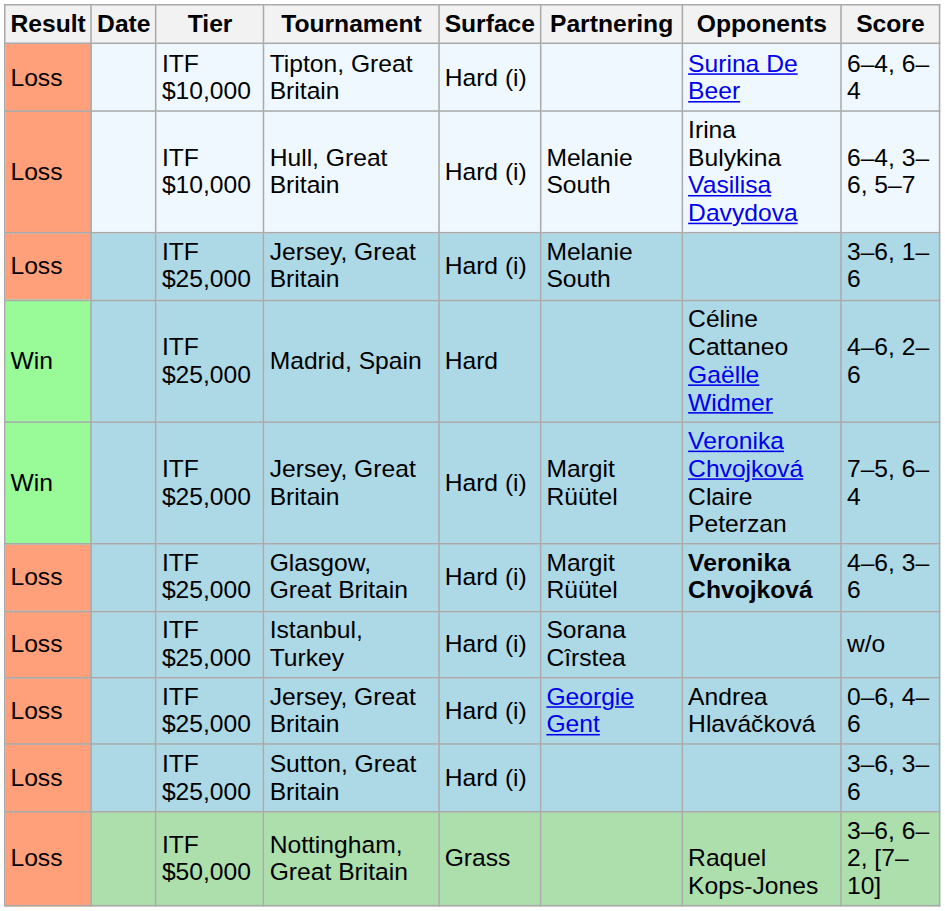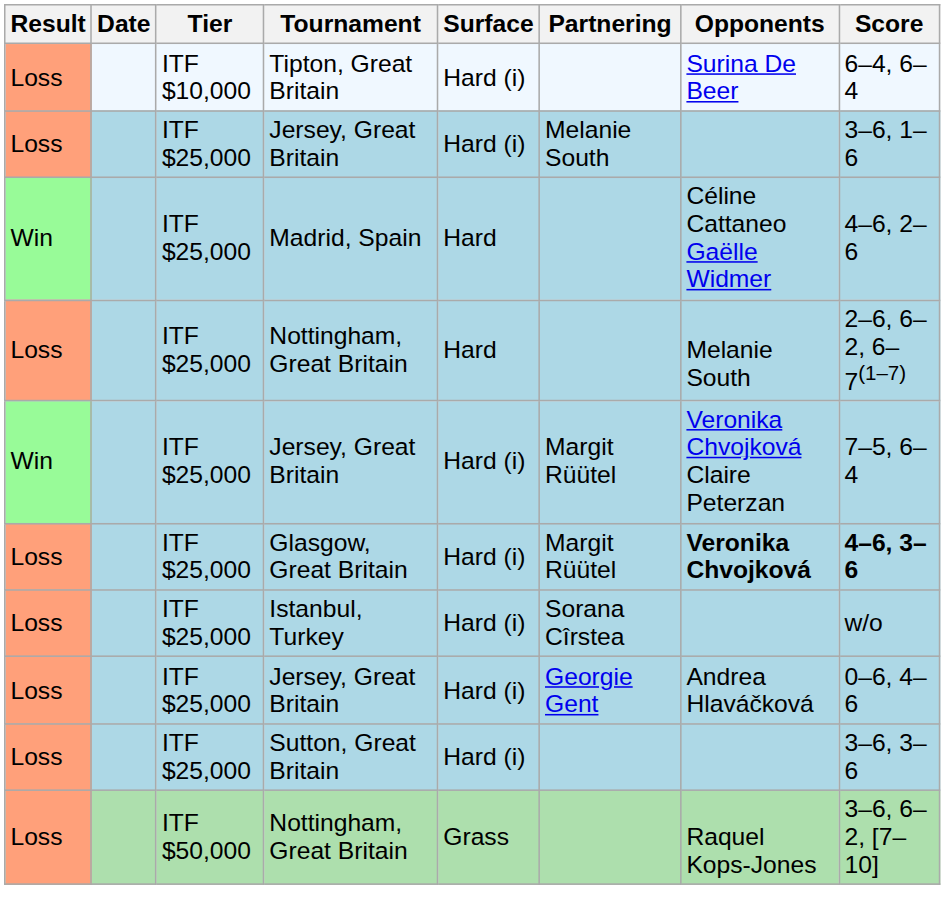- row: Loss | ITF $10,000 | Hull, Great Britain | Hard (i) | Melanie South | Irina Bulykina Vasilisa Davydova | 6–4, 3–6, 5–7
+ row: Loss | ITF $25,000 | Nottingham, Great Britain | Hard | Melanie South | 2–6, 6–2, 6–7(1–7)
Glasgow, Great Britain | Score: normal -> bold
